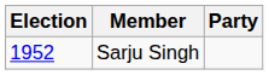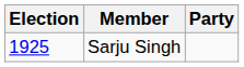Sarju Singh | Election: 1952 -> 1925
